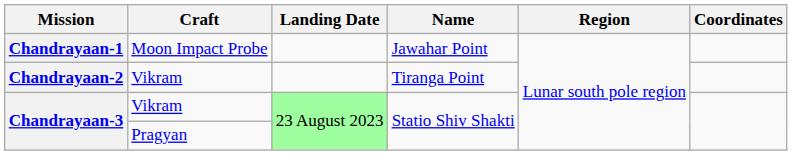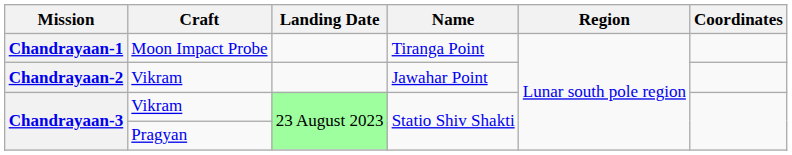Chandrayaan-1 | Name: Jawahar Point -> Tiranga Point
Chandrayaan-2 | Name: Tiranga Point -> Jawahar Point
